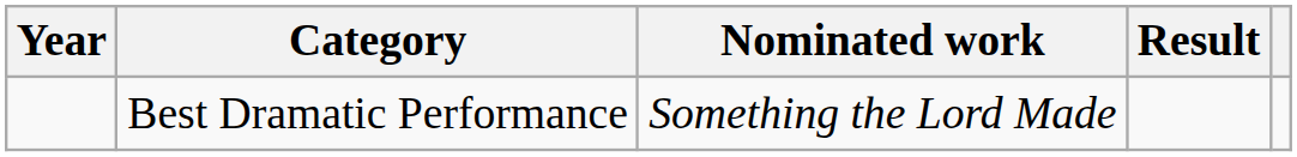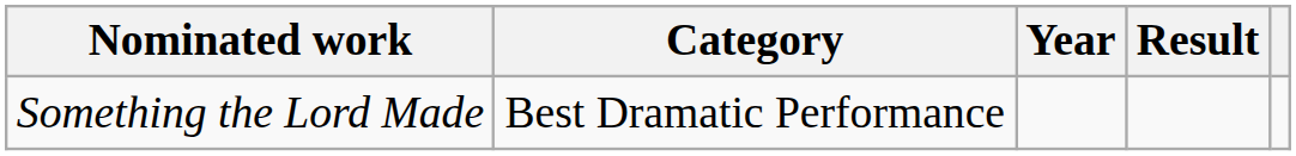columns swapped: Year <-> Nominated work
